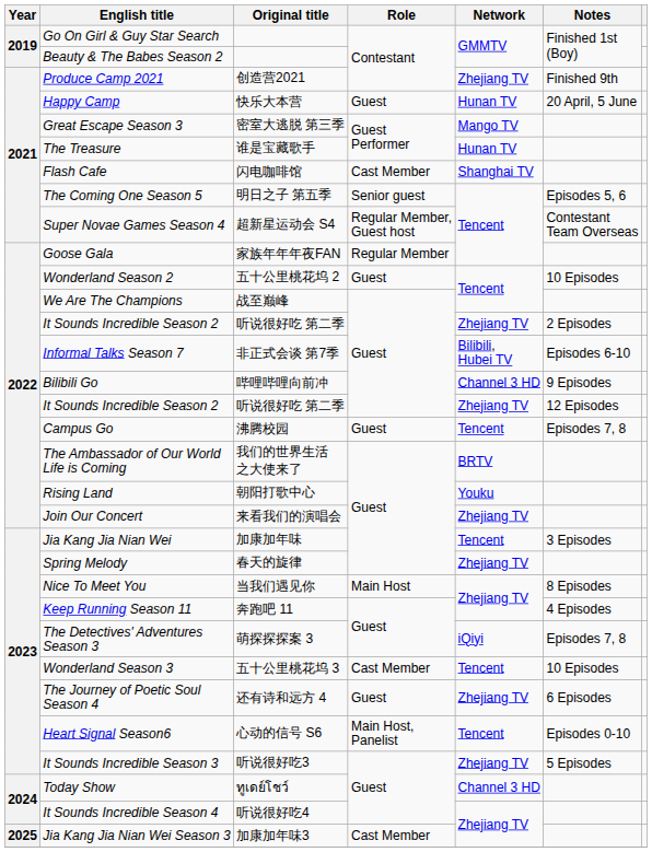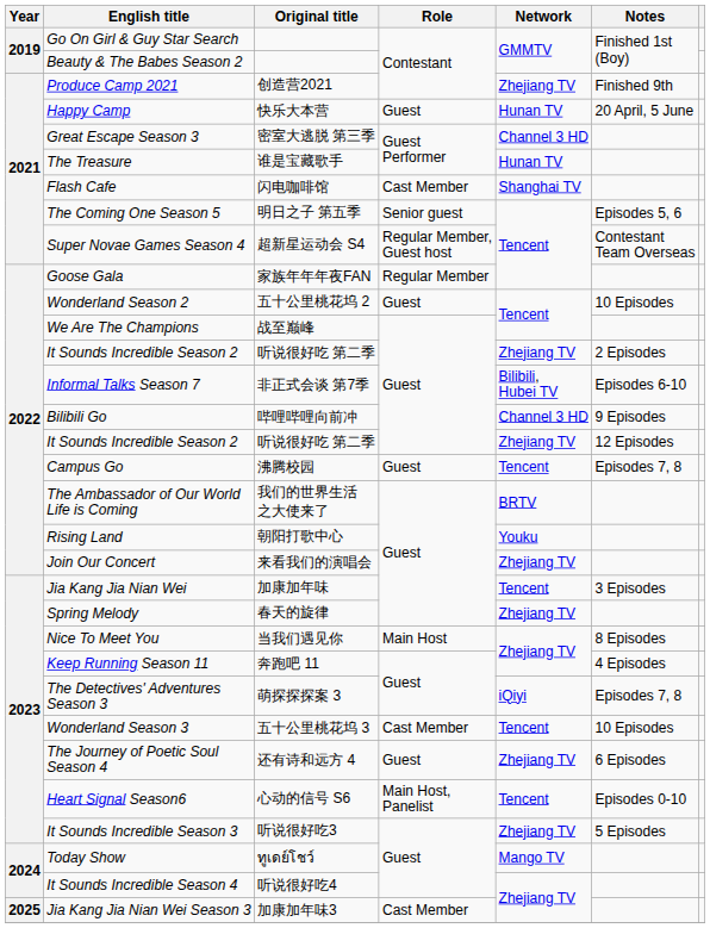Great Escape Season 3 | Network: Mango TV -> Channel 3 HD
Today Show | Network: Channel 3 HD -> Mango TV
